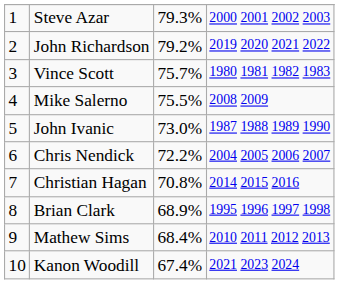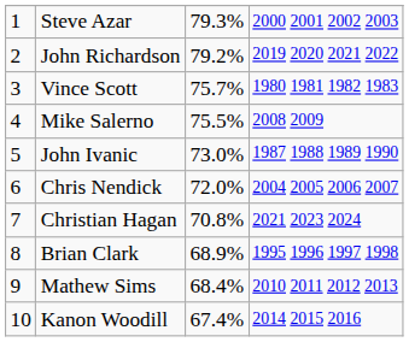Chris Nendick | column 3: 72.2% -> 72.0%
Christian Hagan | column 4: 2014 2015 2016 -> 2021 2023 2024
Kanon Woodill | column 4: 2021 2023 2024 -> 2014 2015 2016
